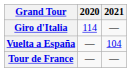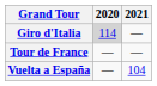Giro d'Italia | 2020: no background -> lightgrey background
rows swapped: Tour de France <-> Vuelta a España
